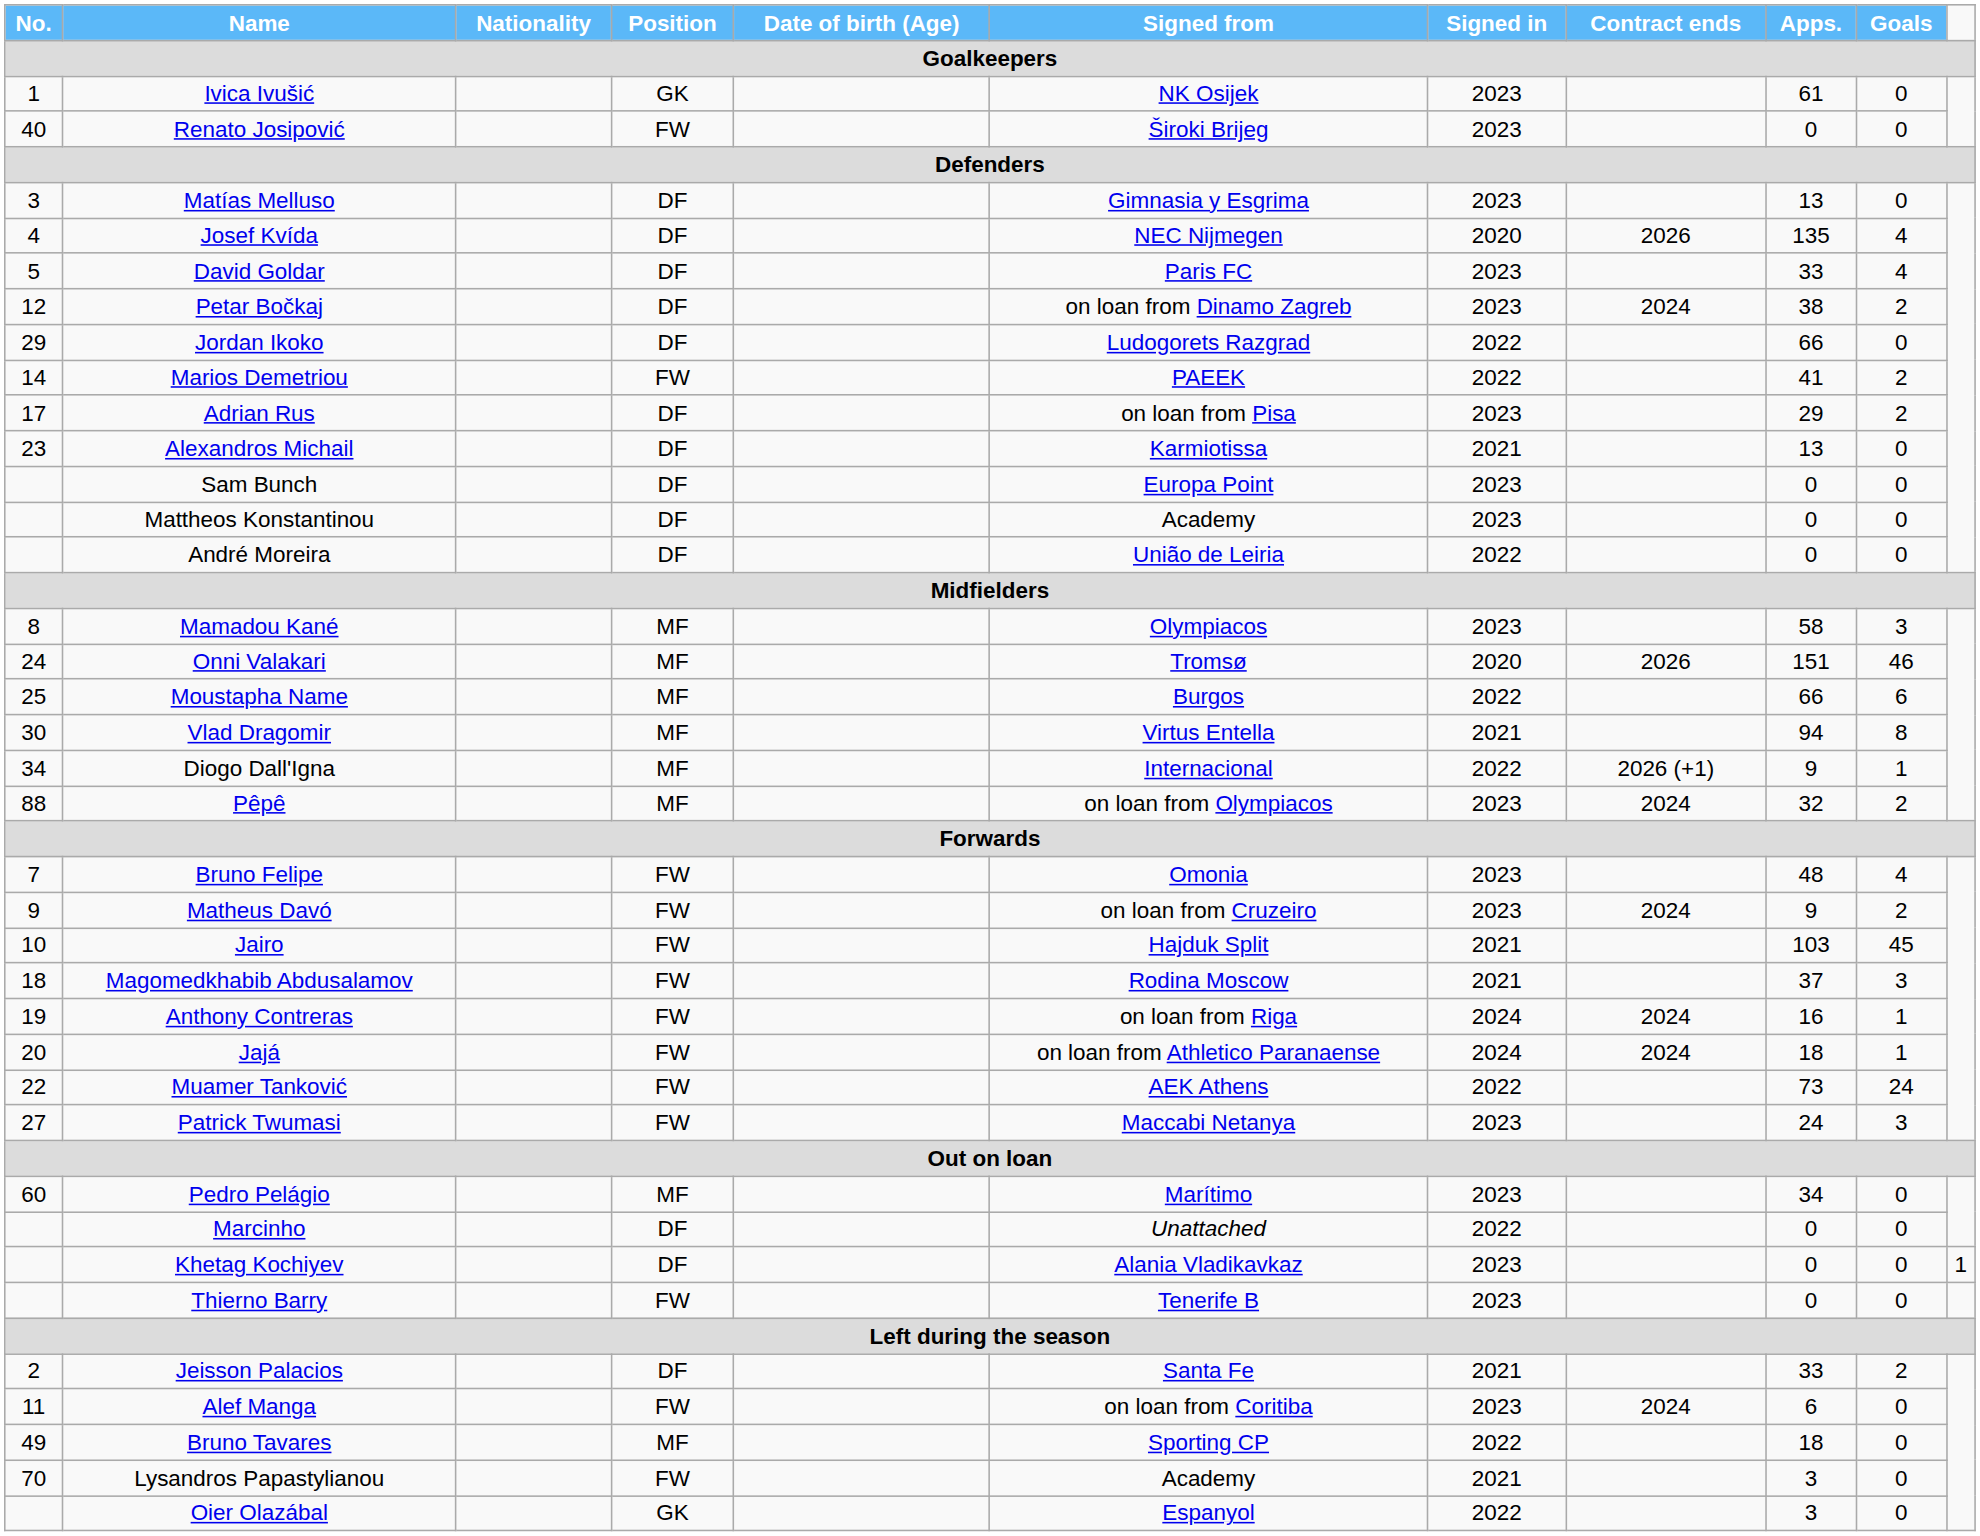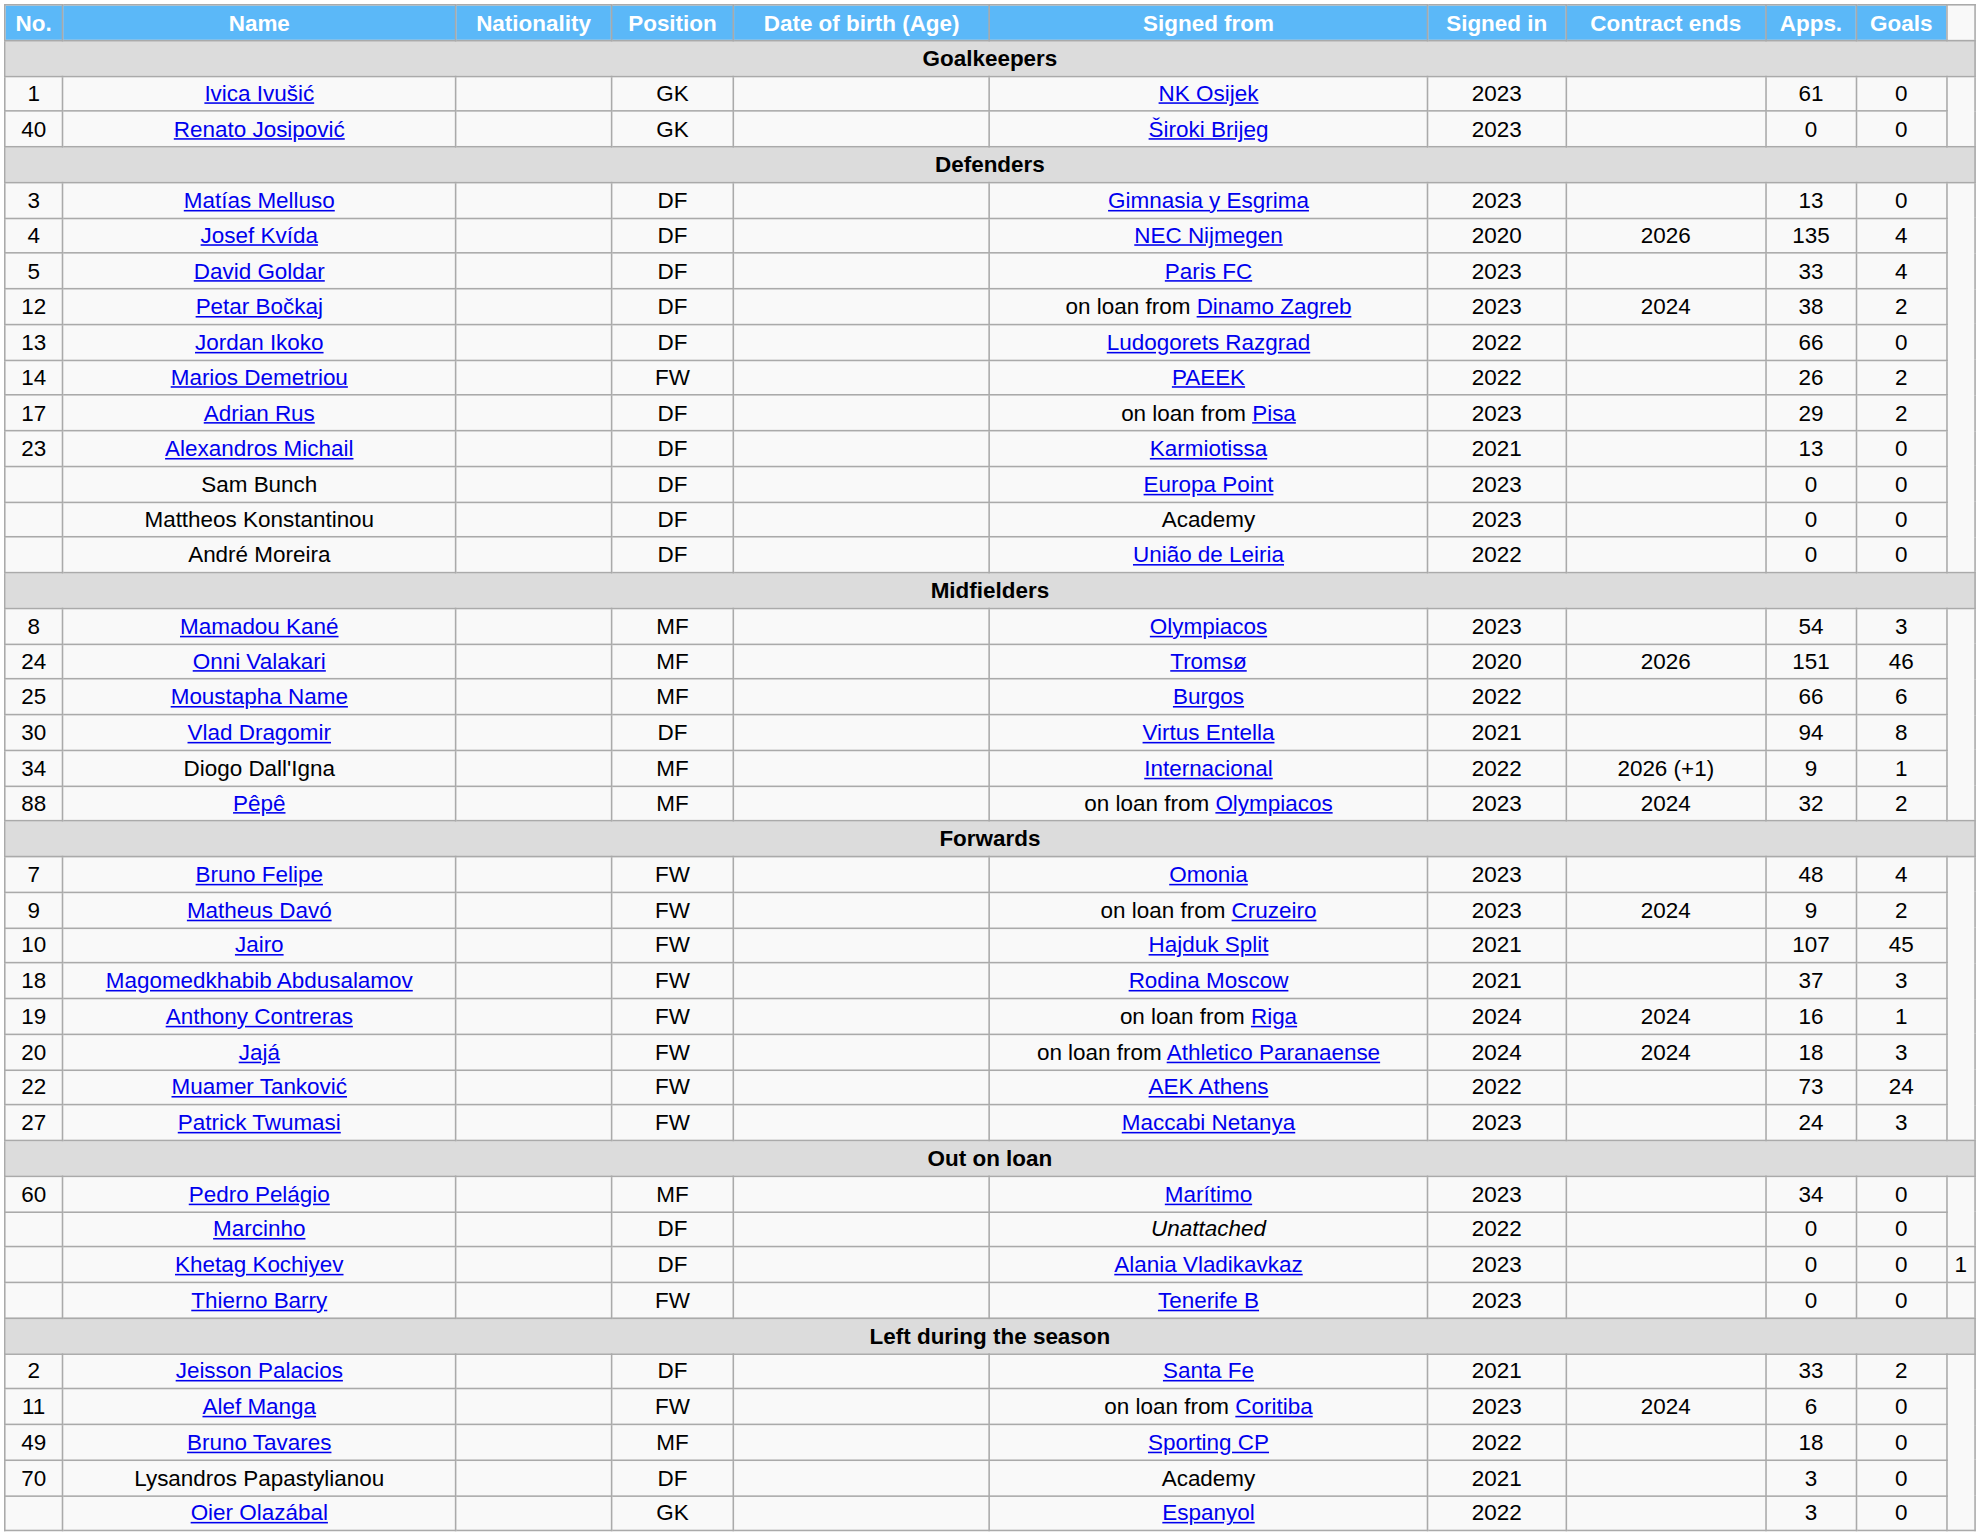Renato Josipović | Position: FW -> GK
Jordan Ikoko | No.: 29 -> 13
Marios Demetriou | Apps.: 41 -> 26
Mamadou Kané | Apps.: 58 -> 54
Vlad Dragomir | Position: MF -> DF
Jairo | Apps.: 103 -> 107
Jajá | Goals: 1 -> 3
Lysandros Papastylianou | Position: FW -> DF
